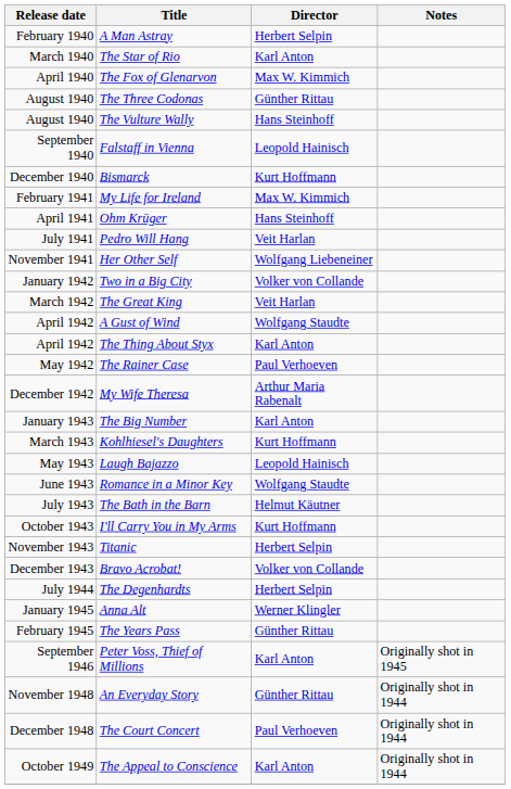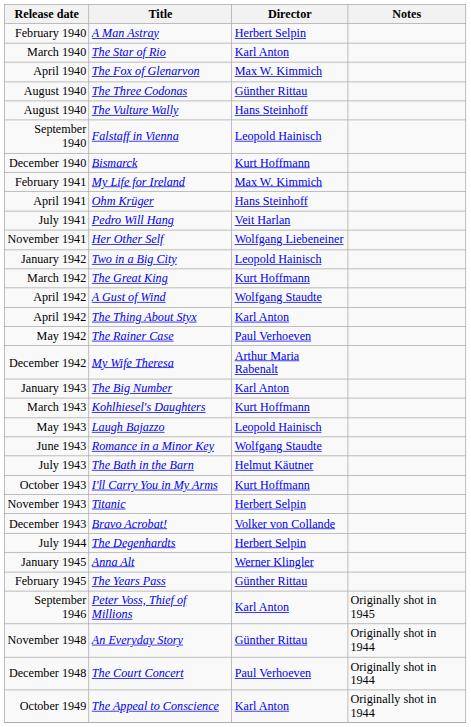Two in a Big City | Director: Volker von Collande -> Leopold Hainisch
The Great King | Director: Veit Harlan -> Kurt Hoffmann
